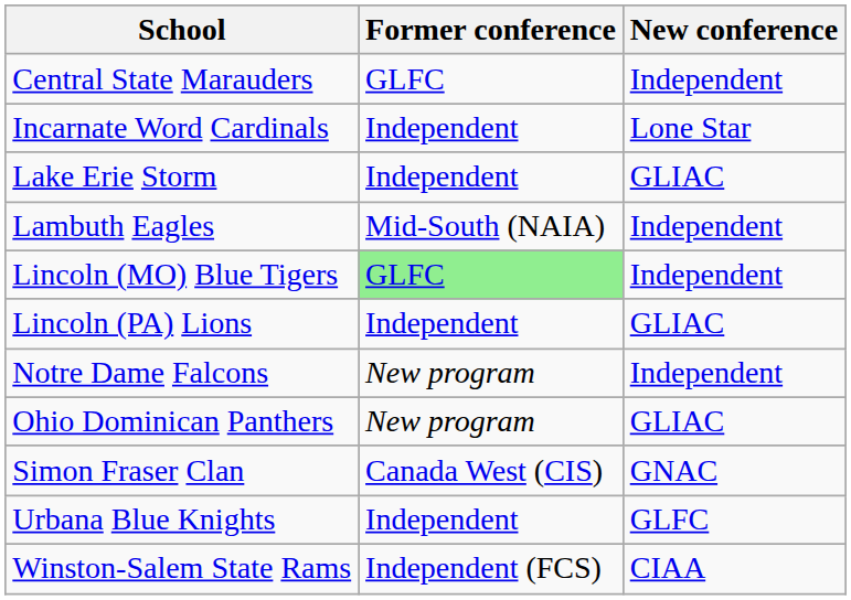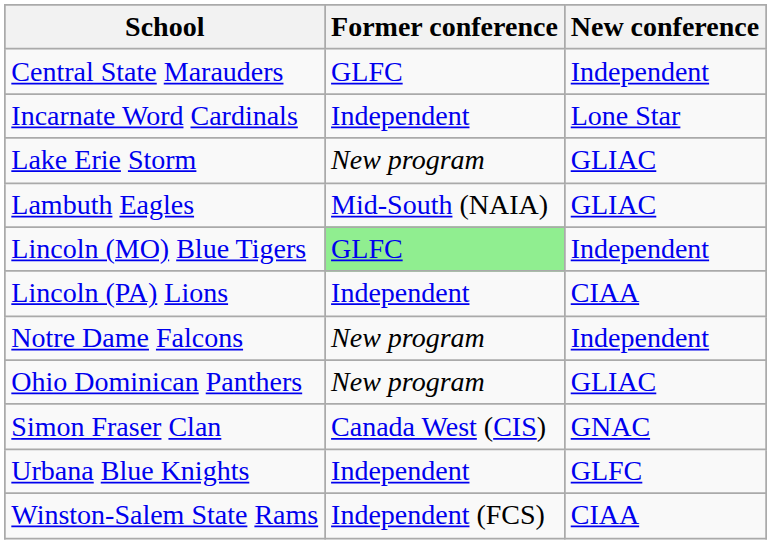Lake Erie Storm | Former conference: Independent -> New program
Lambuth Eagles | New conference: Independent -> GLIAC
Lincoln (PA) Lions | New conference: GLIAC -> CIAA
